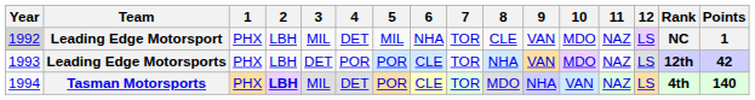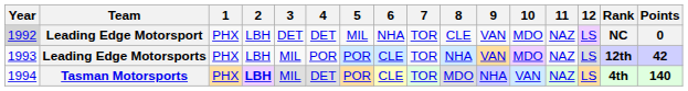Leading Edge Motorsport | 3: MIL -> DET
Leading Edge Motorsport | Points: 1 -> 0
Leading Edge Motorsports | 3: DET -> MIL
